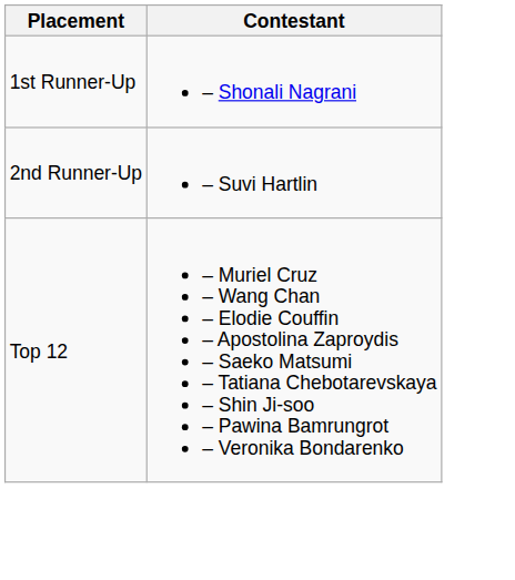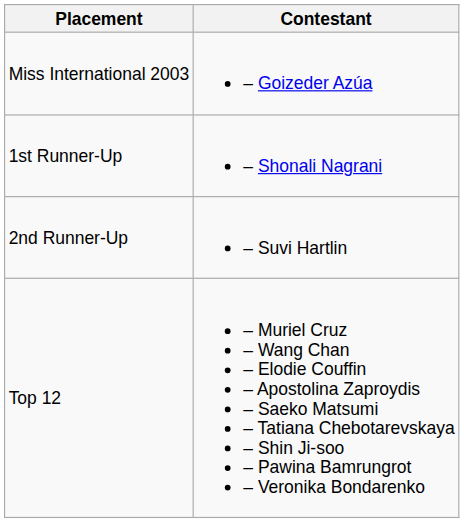+ row: Miss International 2003 | – Goizeder Azúa
